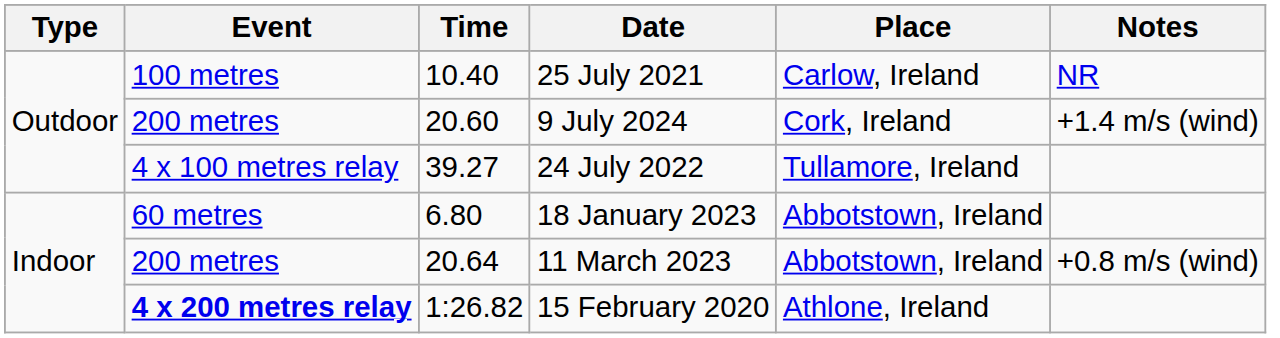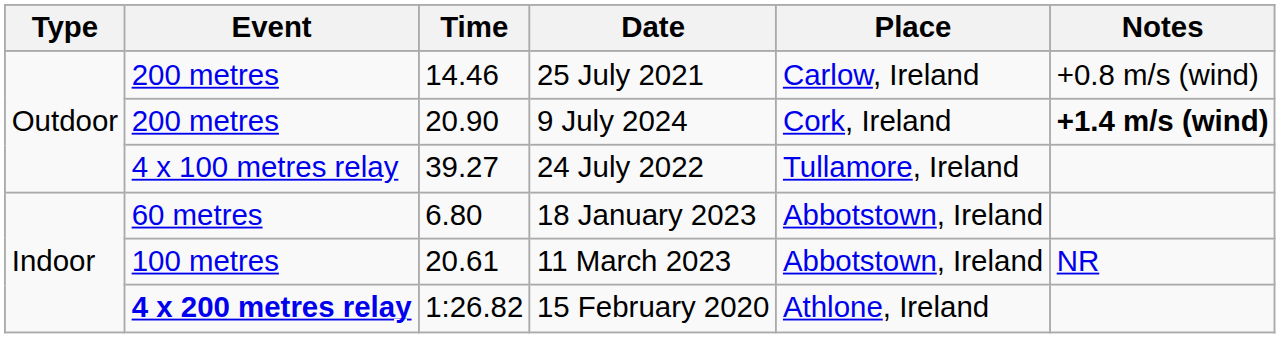25 July 2021 | Event: 100 metres -> 200 metres
25 July 2021 | Time: 10.40 -> 14.46
25 July 2021 | Notes: NR -> +0.8 m/s (wind)
9 July 2024 | Time: 20.60 -> 20.90
9 July 2024 | Notes: normal -> bold
11 March 2023 | Event: 200 metres -> 100 metres
11 March 2023 | Time: 20.64 -> 20.61
11 March 2023 | Notes: +0.8 m/s (wind) -> NR
